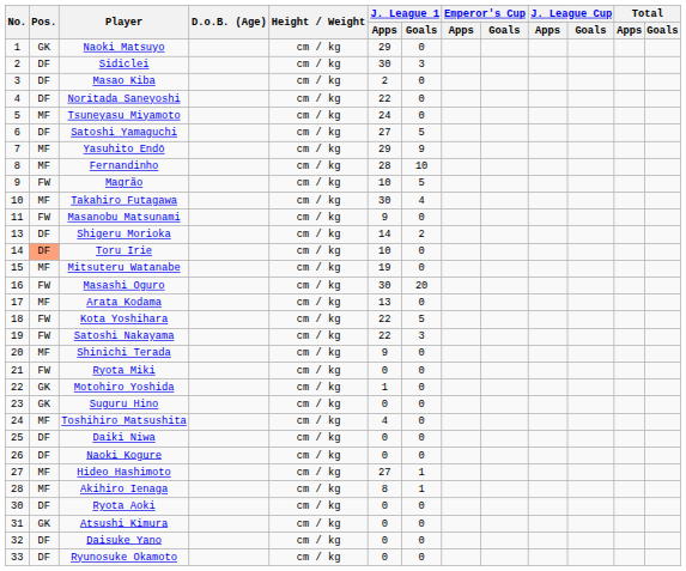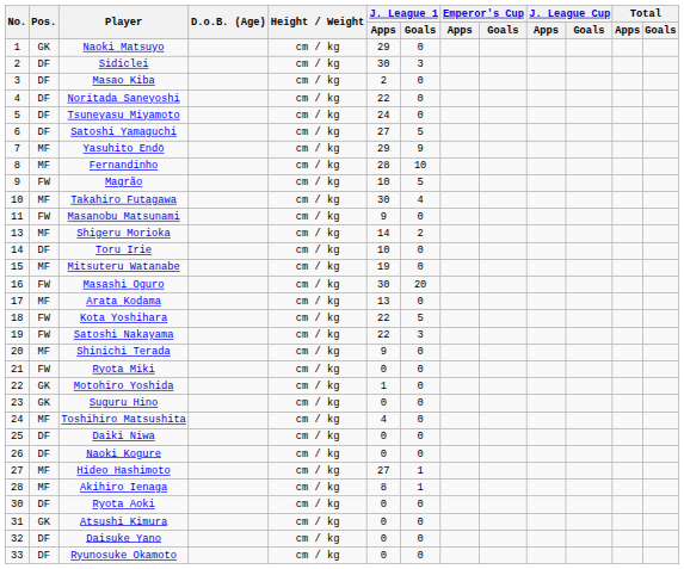Tsuneyasu Miyamoto | Pos.: MF -> DF
Shigeru Morioka | Pos.: DF -> MF
Toru Irie | Pos.: lightsalmon background -> no background
